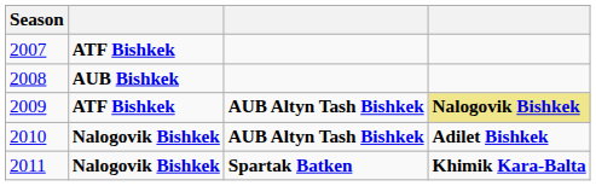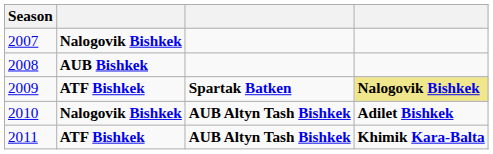2007 | column 2: ATF Bishkek -> Nalogovik Bishkek
2009 | column 3: AUB Altyn Tash Bishkek -> Spartak Batken
2011 | column 2: Nalogovik Bishkek -> ATF Bishkek
2011 | column 3: Spartak Batken -> AUB Altyn Tash Bishkek
